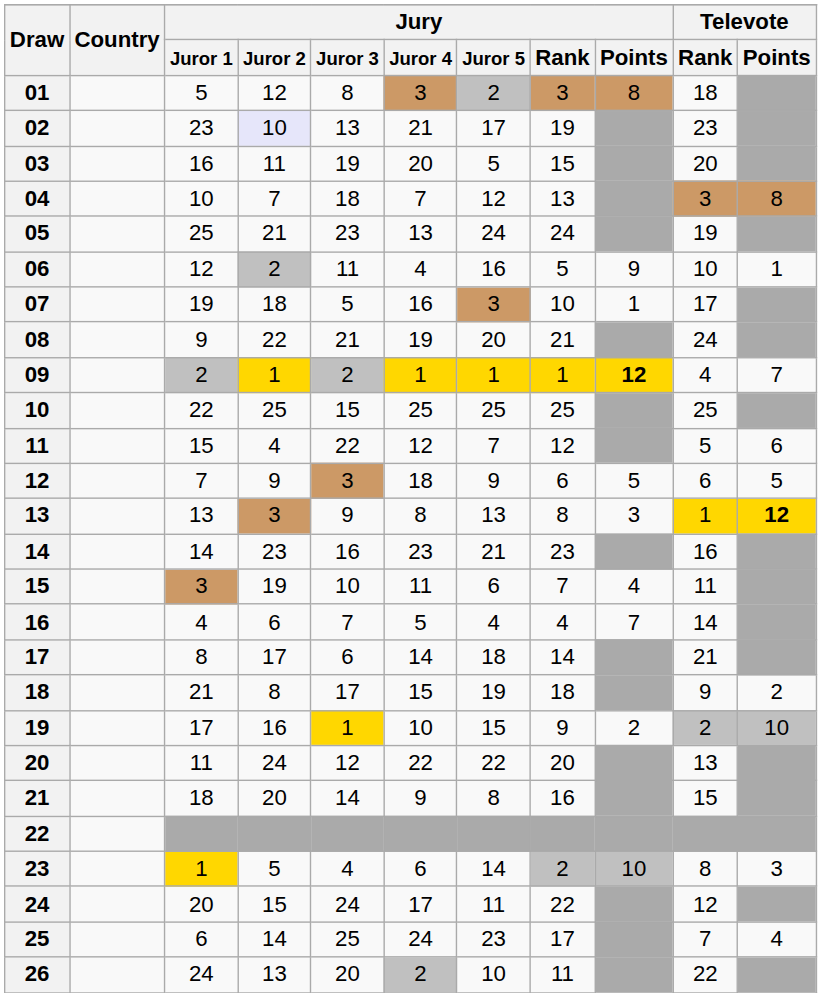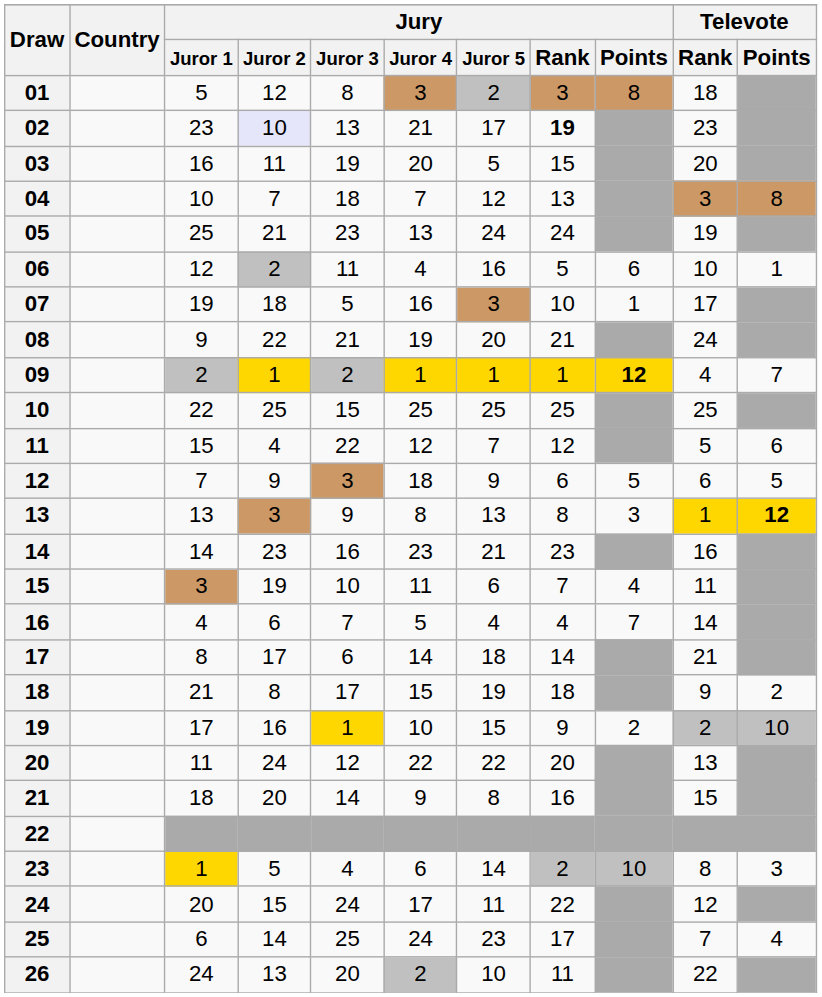02 | Jury / Rank: normal -> bold
06 | Jury / Points: 9 -> 6
